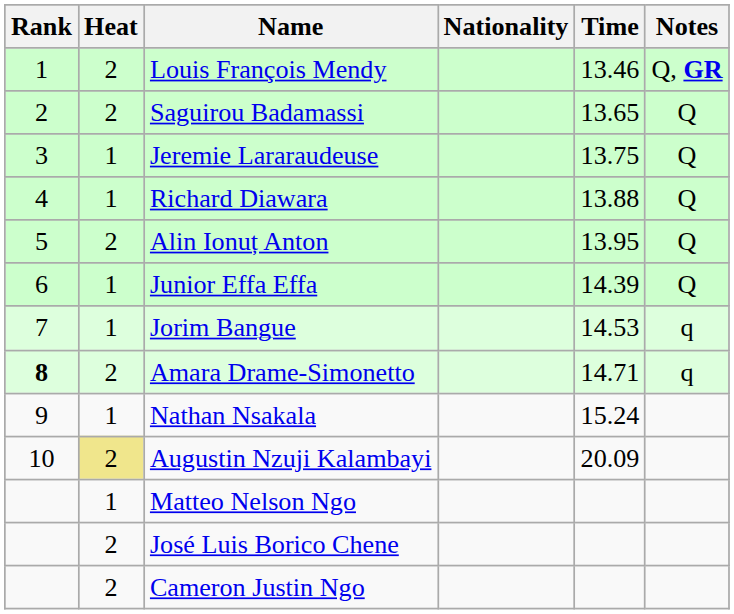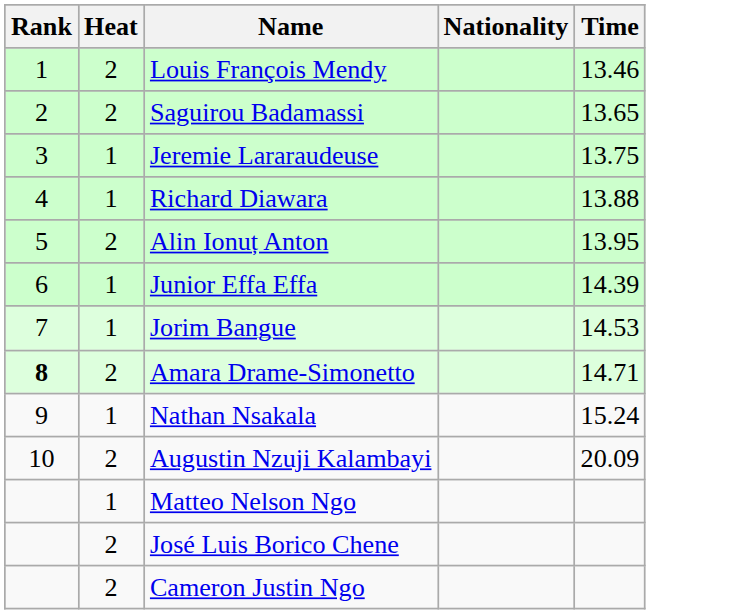- column: Notes | Q, GR | Q | Q | Q | Q | Q | q | q
Augustin Nzuji Kalambayi | Heat: khaki background -> no background
